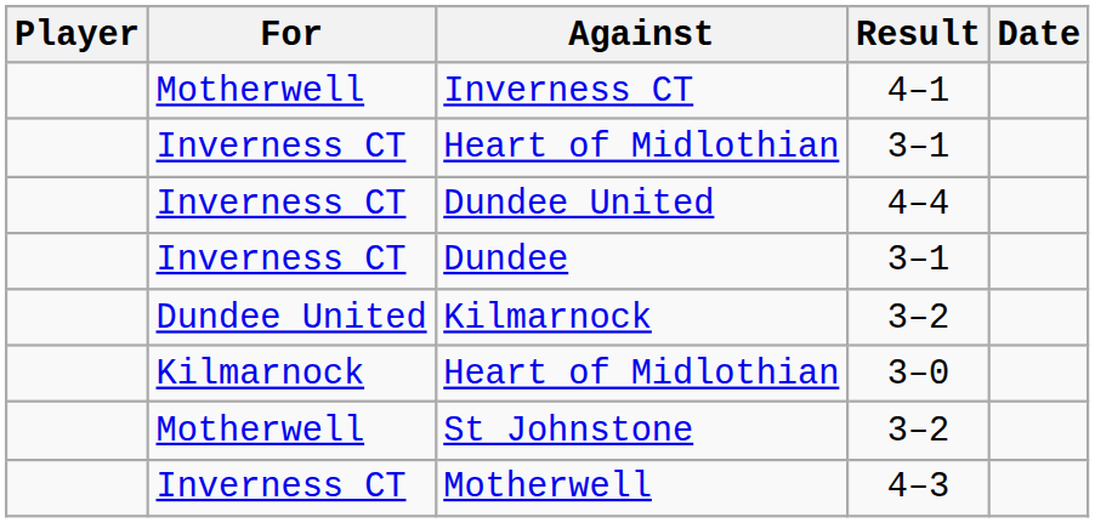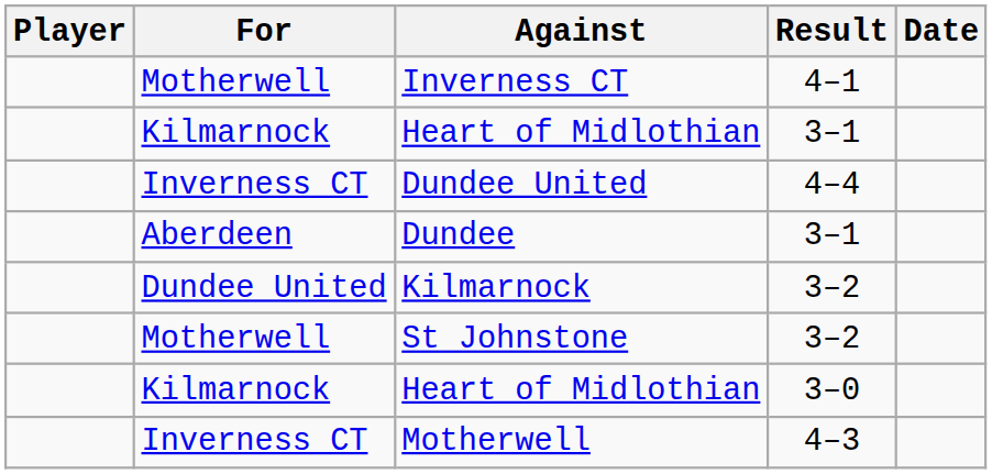Heart of Midlothian / 3–1 | For: Inverness CT -> Kilmarnock
Dundee | For: Inverness CT -> Aberdeen
rows swapped: St Johnstone <-> Heart of Midlothian / 3–0
